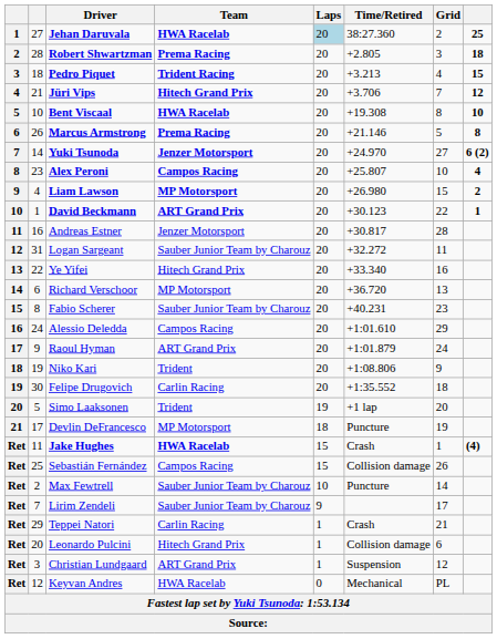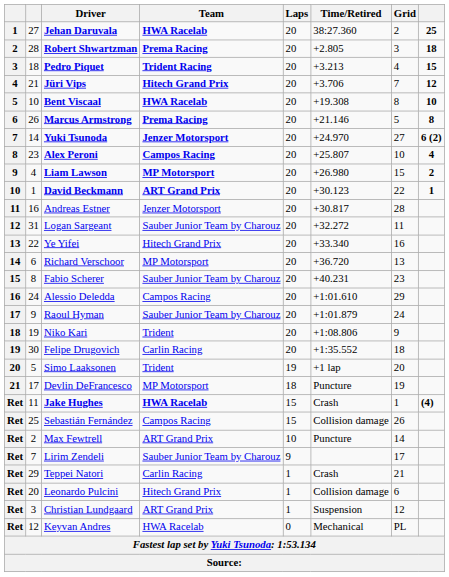Jehan Daruvala | Laps: lightblue background -> no background
Raoul Hyman | Team: ART Grand Prix -> Sauber Junior Team by Charouz
Max Fewtrell | Team: Sauber Junior Team by Charouz -> ART Grand Prix
